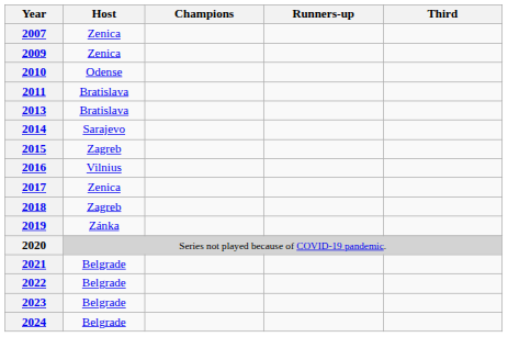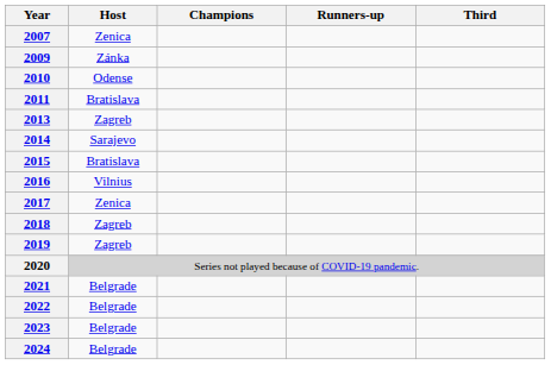2009 | Host: Zenica -> Zánka
2013 | Host: Bratislava -> Zagreb
2015 | Host: Zagreb -> Bratislava
2019 | Host: Zánka -> Zagreb
